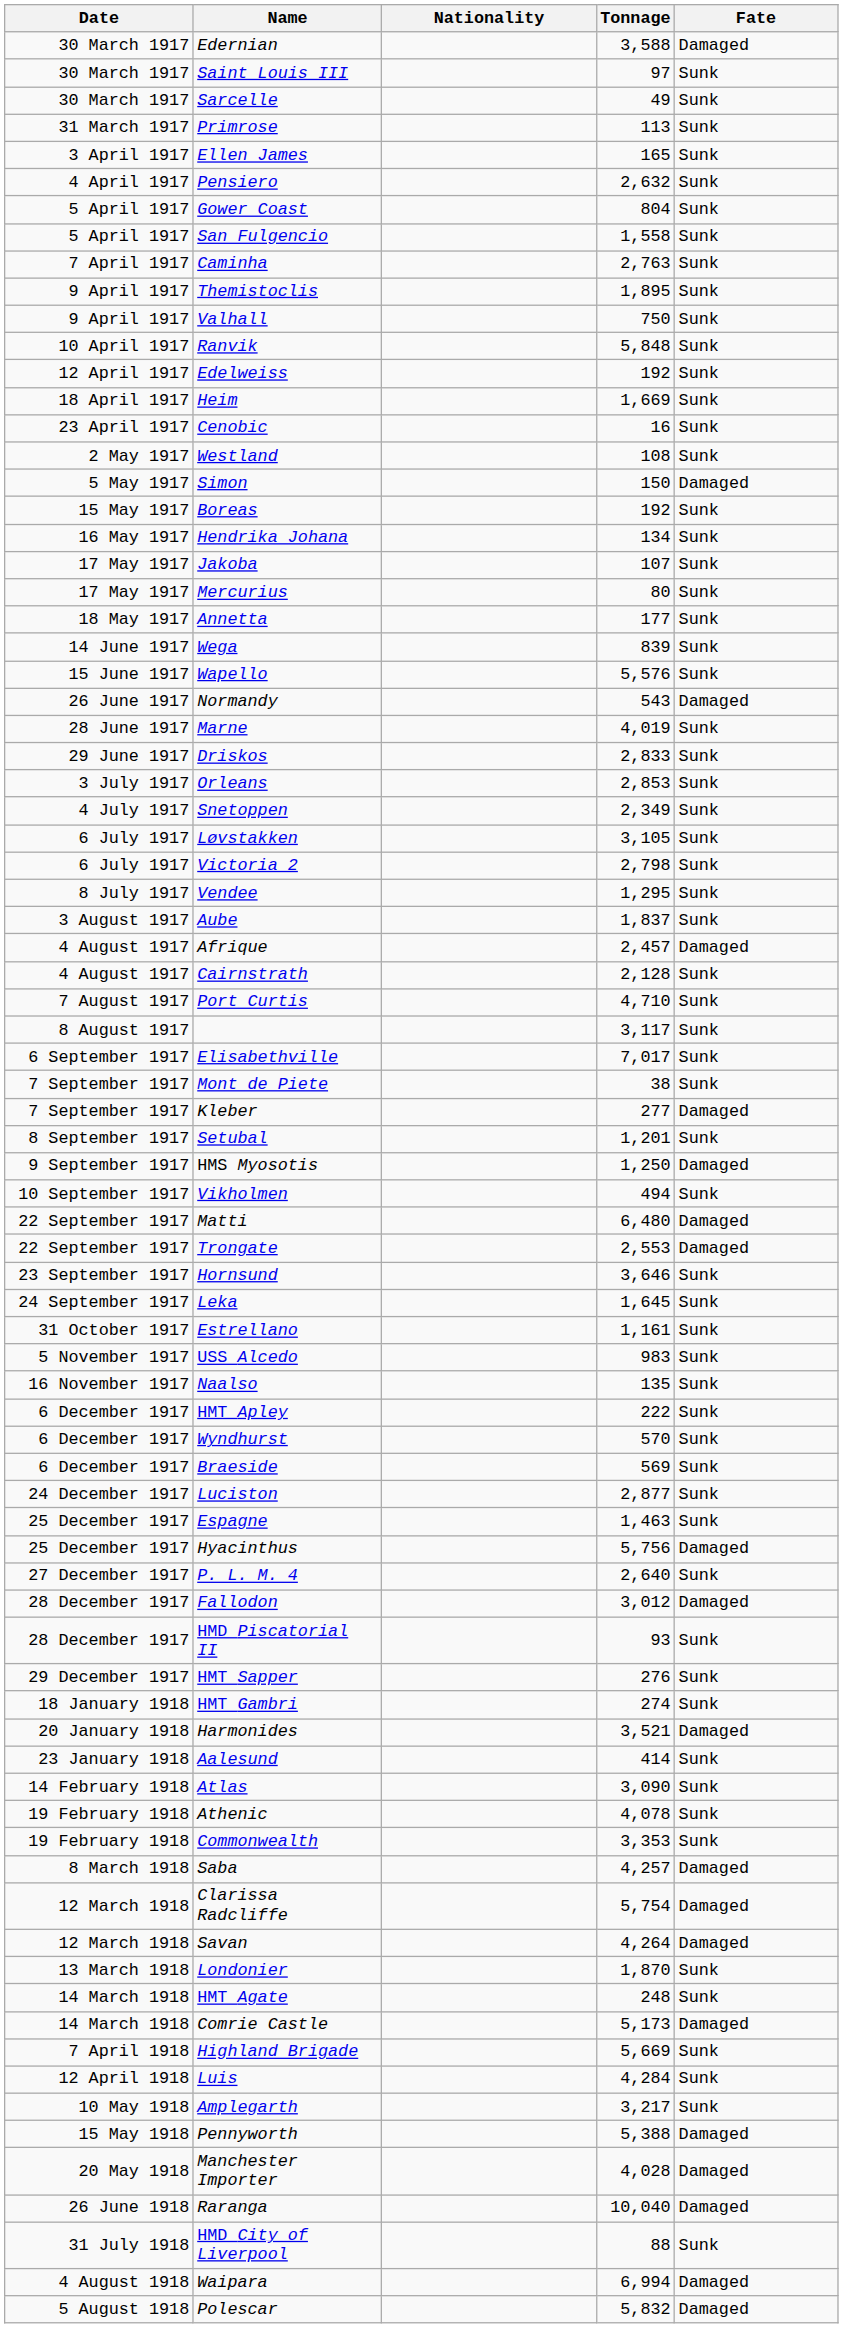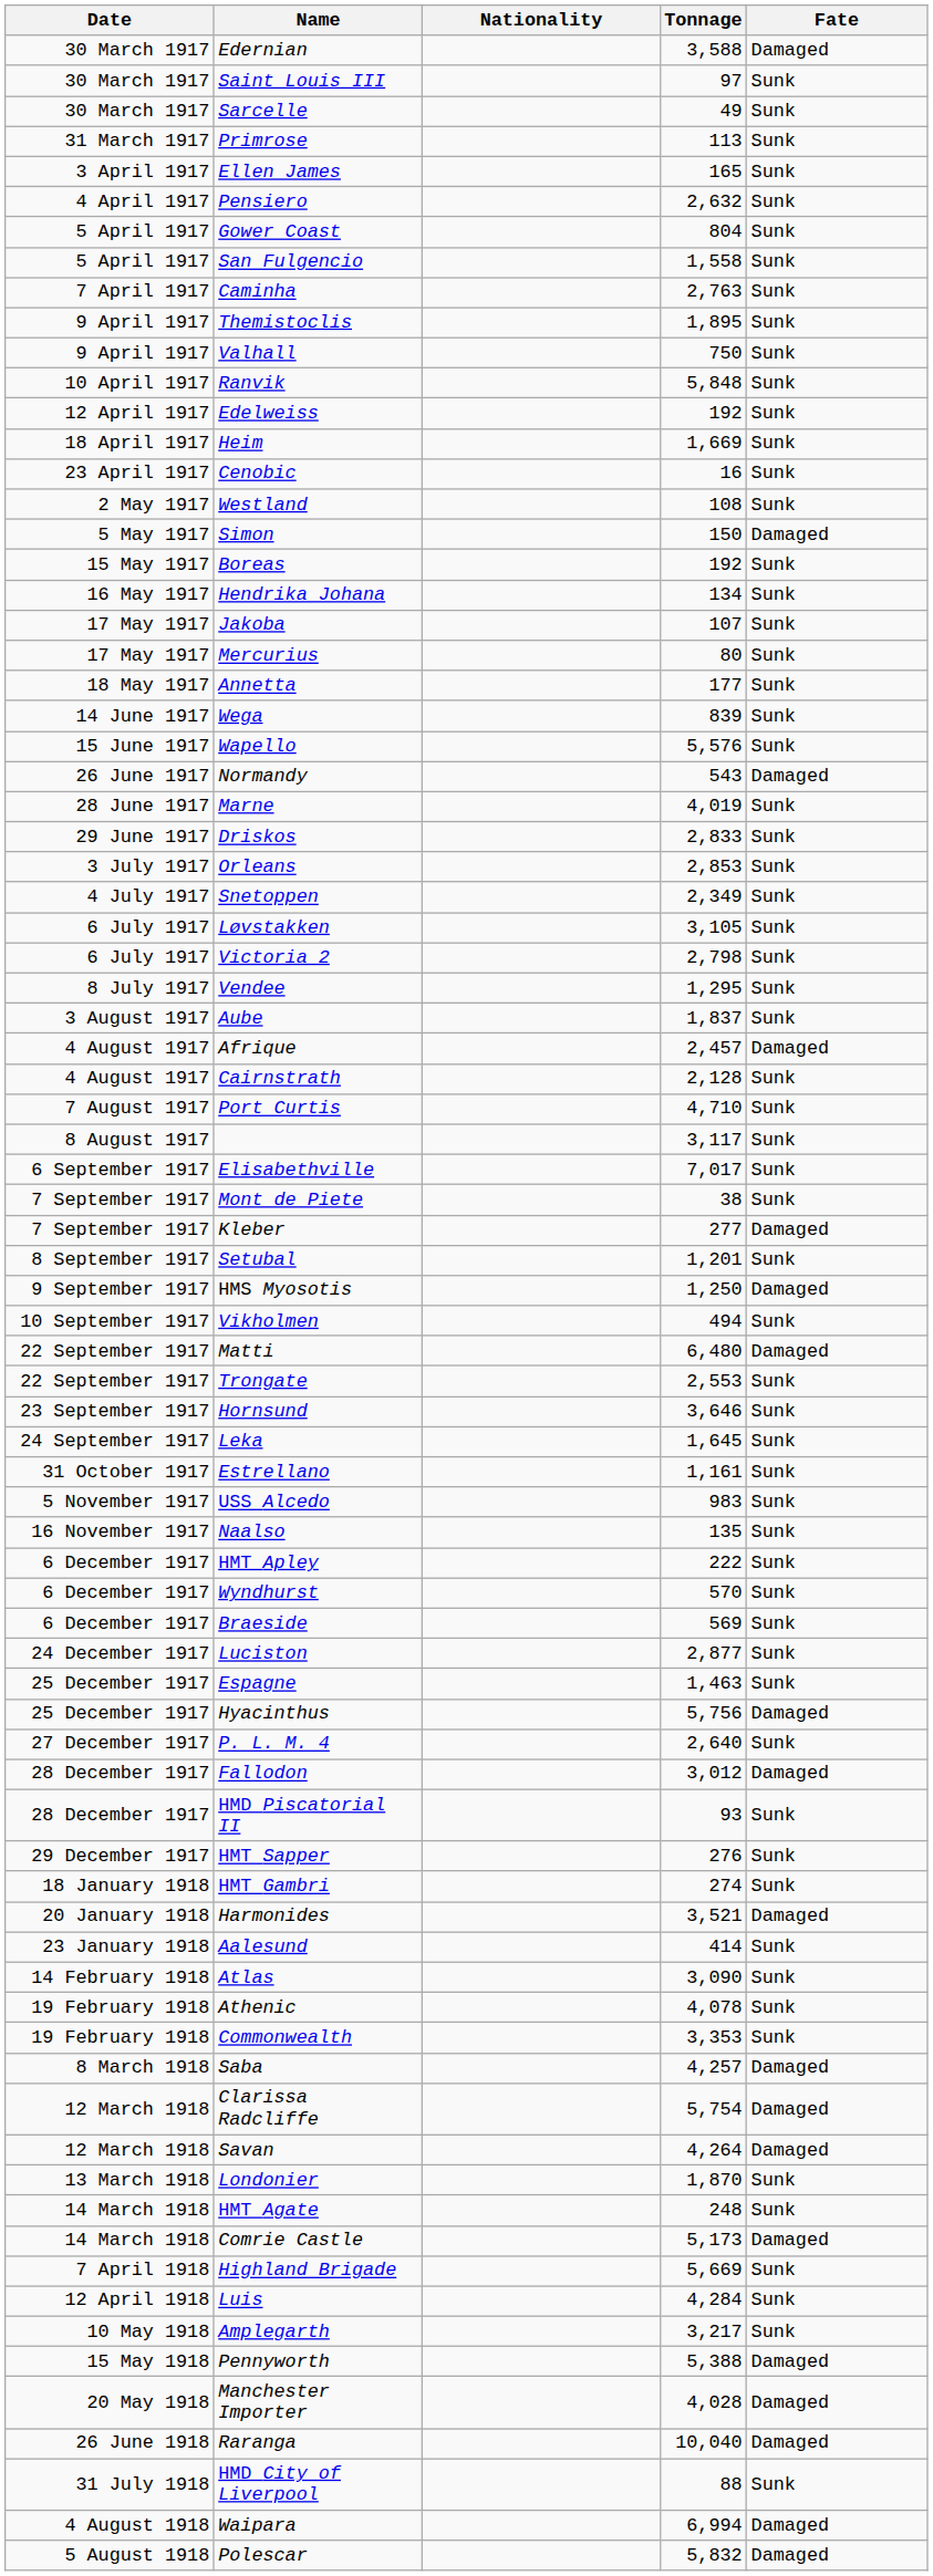Trongate | Fate: Damaged -> Sunk
